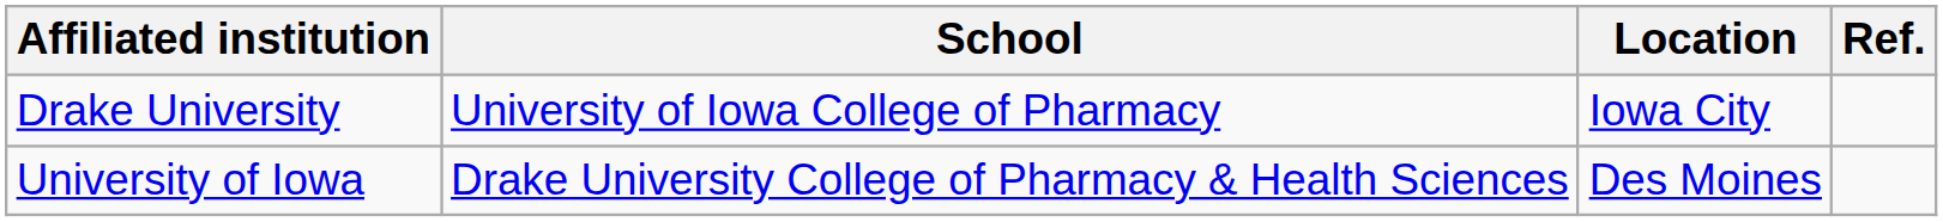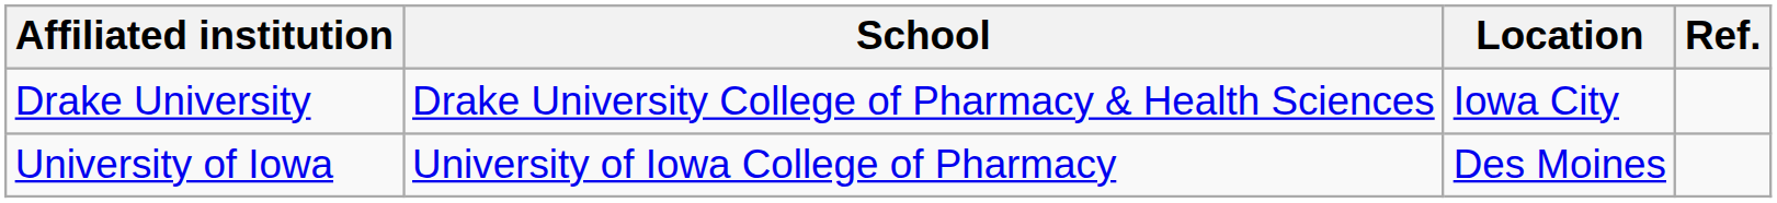Drake University | School: University of Iowa College of Pharmacy -> Drake University College of Pharmacy & Health Sciences
University of Iowa | School: Drake University College of Pharmacy & Health Sciences -> University of Iowa College of Pharmacy
